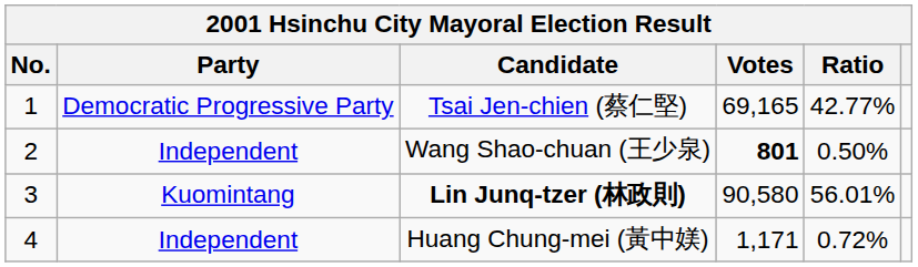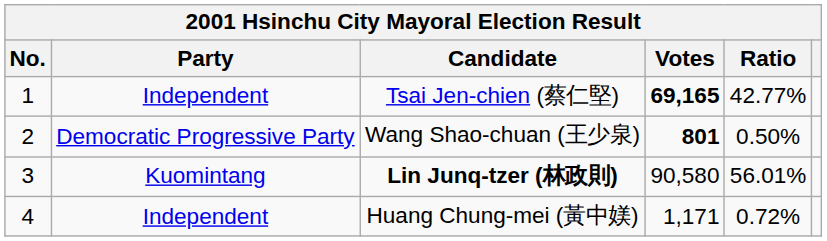Tsai Jen-chien (蔡仁堅) | Party: Democratic Progressive Party -> Independent
Tsai Jen-chien (蔡仁堅) | Votes: normal -> bold
Wang Shao-chuan (王少泉) | Party: Independent -> Democratic Progressive Party
